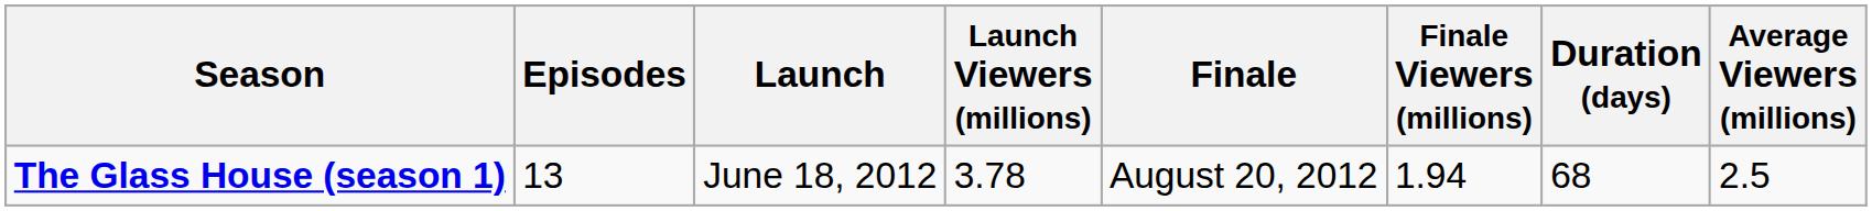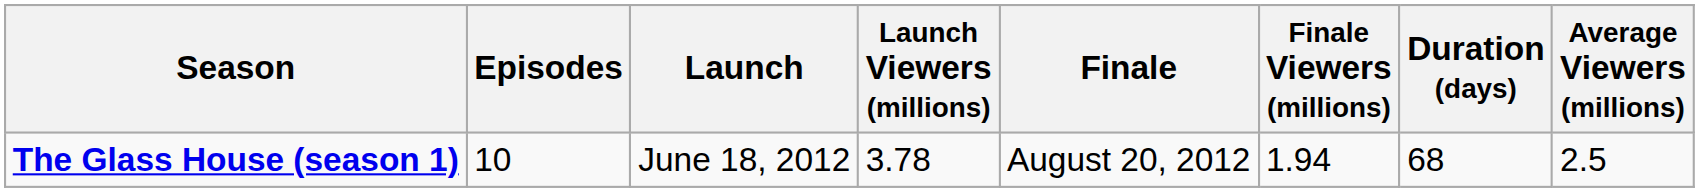The Glass House (season 1) | Episodes: 13 -> 10
